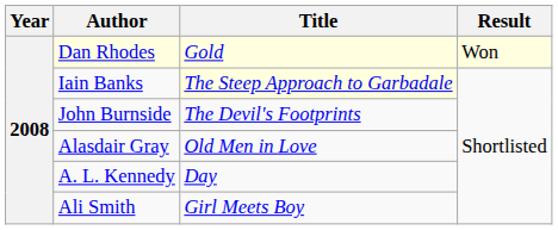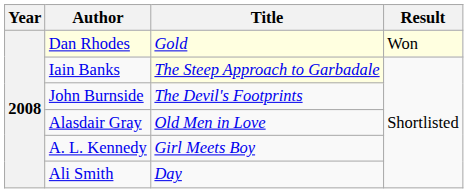A. L. Kennedy | Title: Day -> Girl Meets Boy
Ali Smith | Title: Girl Meets Boy -> Day
